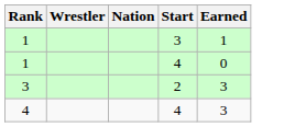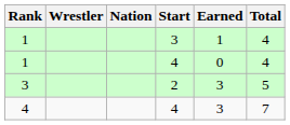+ column: Total | 4 | 4 | 5 | 7
